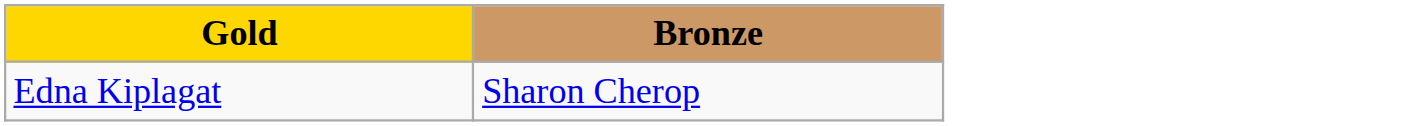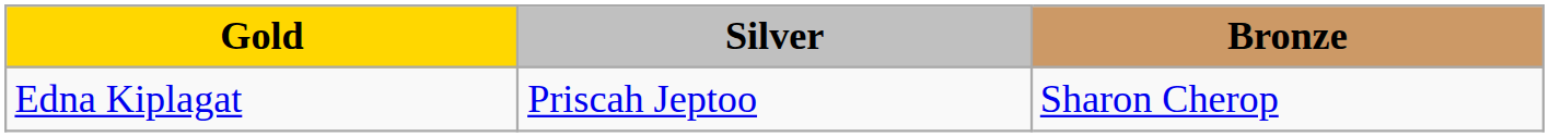+ column: Silver | Priscah Jeptoo
